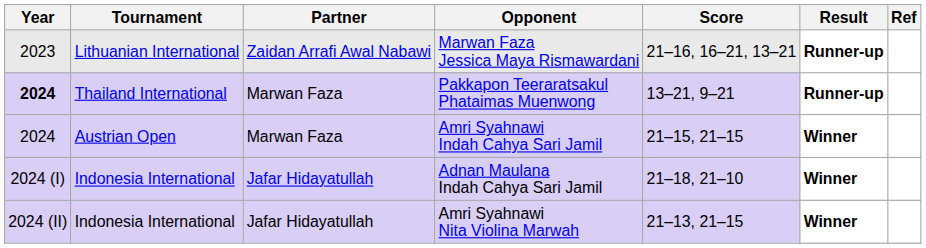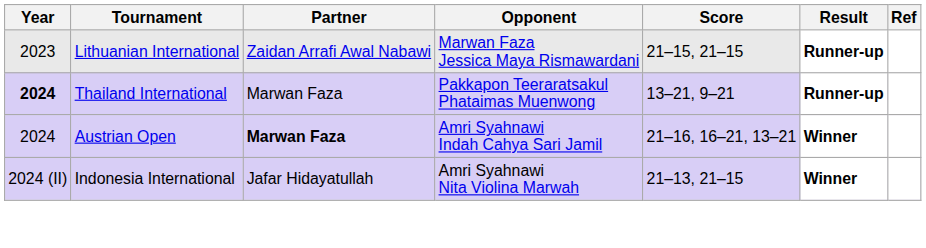Marwan Faza Jessica Maya Rismawardani | Score: 21–16, 16–21, 13–21 -> 21–15, 21–15
Amri Syahnawi Indah Cahya Sari Jamil | Partner: normal -> bold
Amri Syahnawi Indah Cahya Sari Jamil | Score: 21–15, 21–15 -> 21–16, 16–21, 13–21
- row: 2024 (I) | Indonesia International | Jafar Hidayatullah | Adnan Maulana Indah Cahya Sari Jamil | 21–18, 21–10 | Winner
